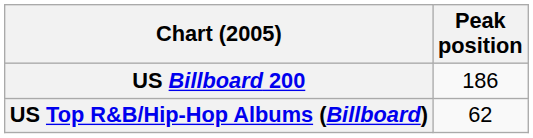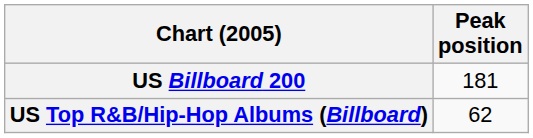US Billboard 200 | Peak position: 186 -> 181
